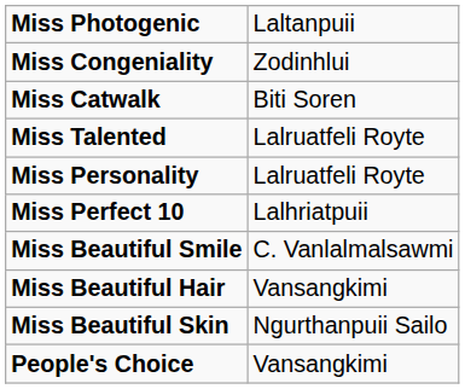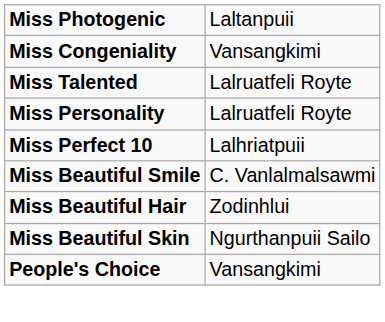Miss Congeniality | column 2: Zodinhlui -> Vansangkimi
- row: Miss Catwalk | Biti Soren
Miss Beautiful Hair | column 2: Vansangkimi -> Zodinhlui
